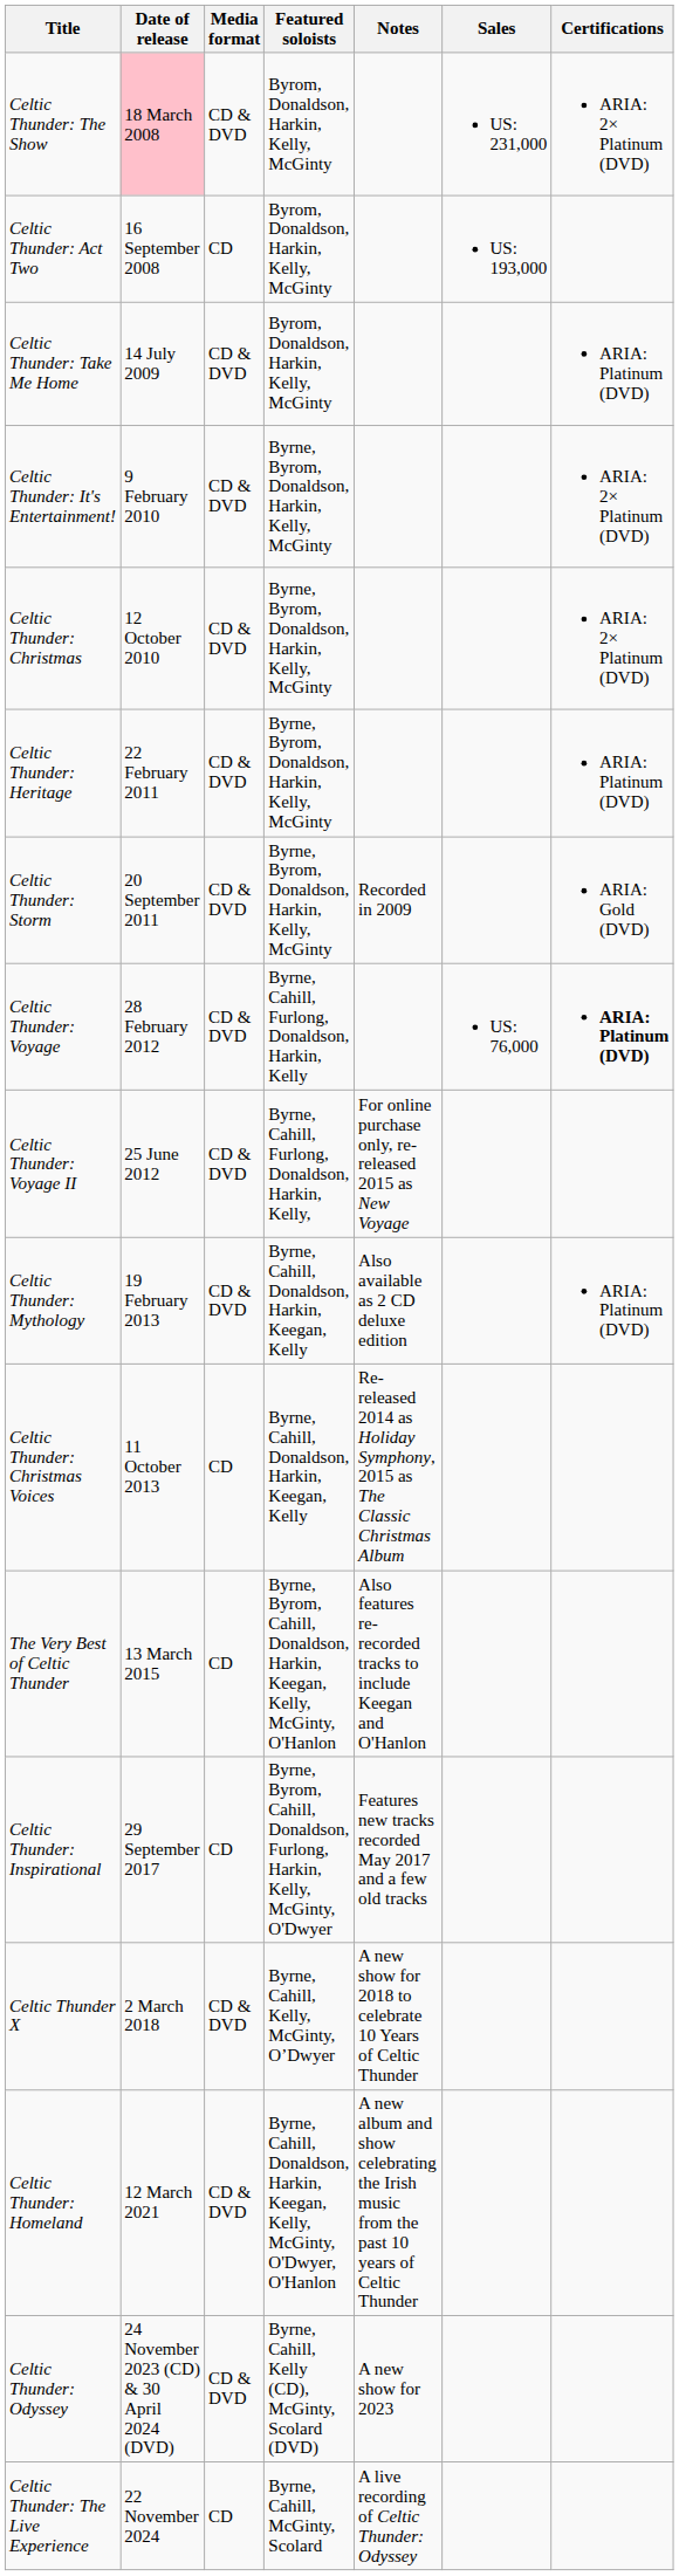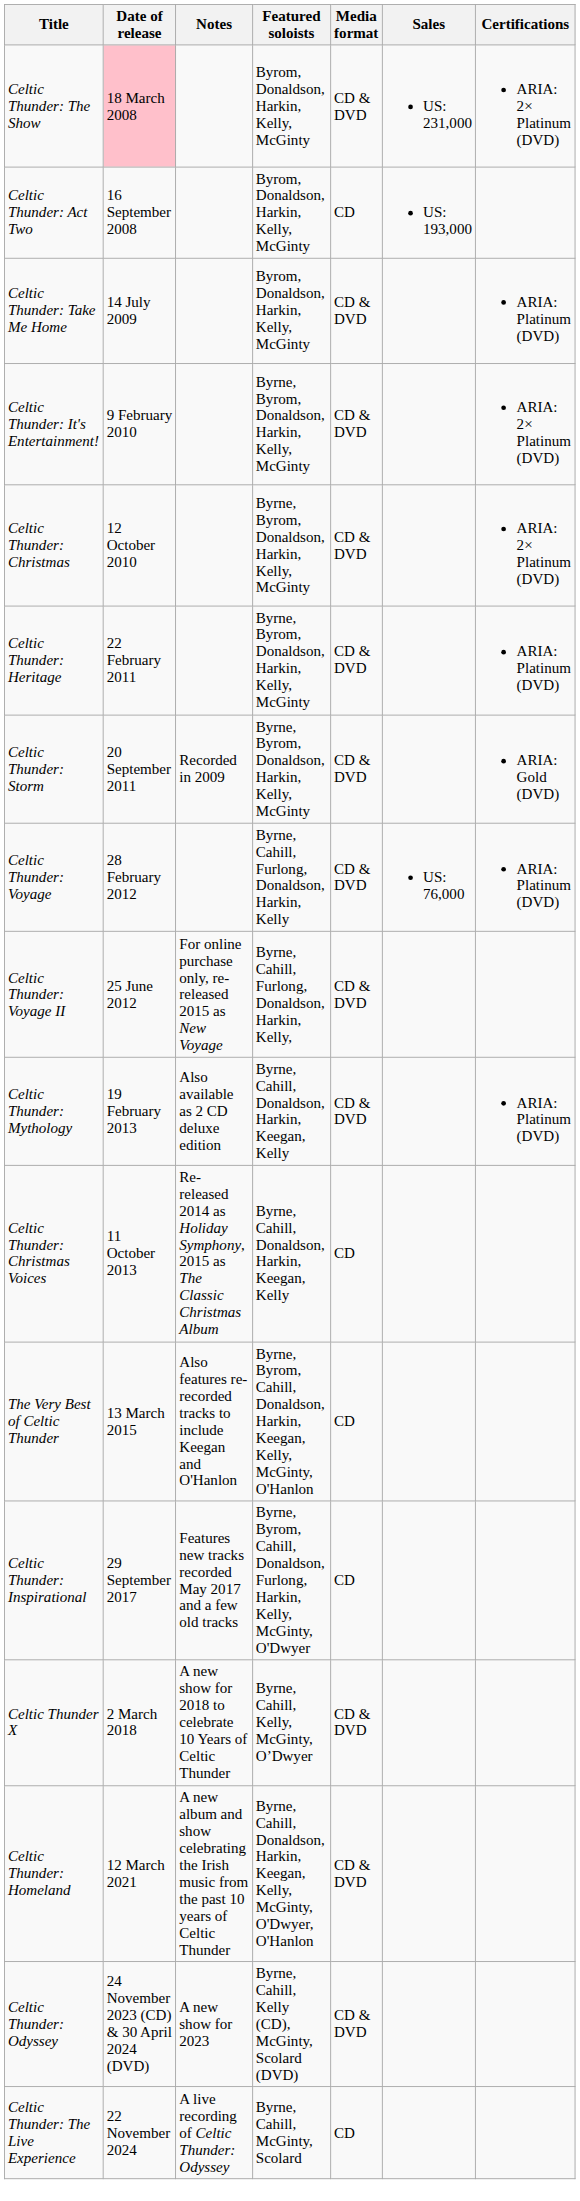columns swapped: Media format <-> Notes
Celtic Thunder: Voyage | Certifications: bold -> normal
